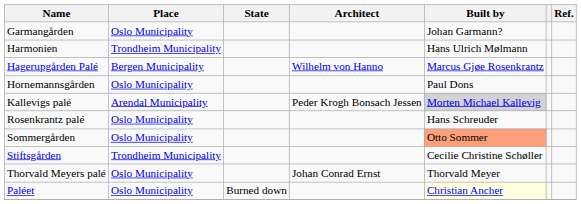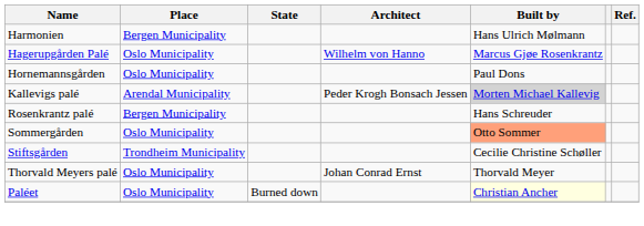- row: Garmangården | Oslo Municipality | Johan Garmann?
Harmonien | Place: Trondheim Municipality -> Bergen Municipality
Hagerupgården Palé | Place: Bergen Municipality -> Oslo Municipality
Rosenkrantz palé | Place: Oslo Municipality -> Bergen Municipality
